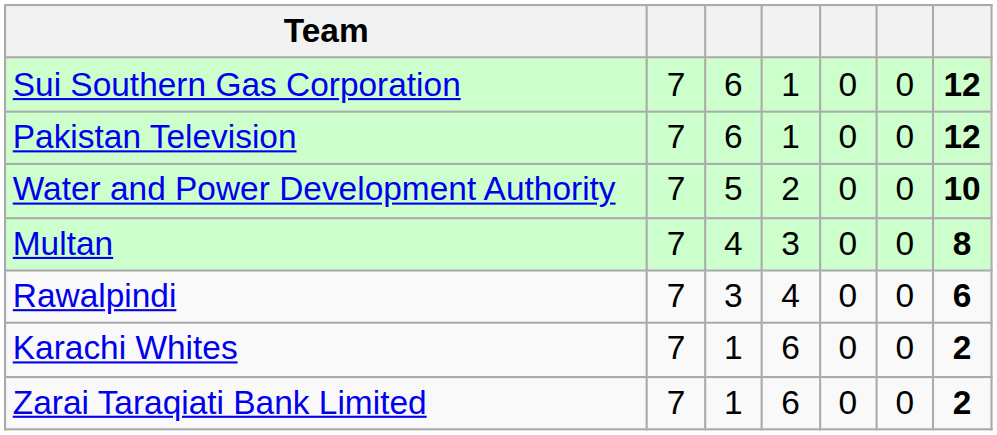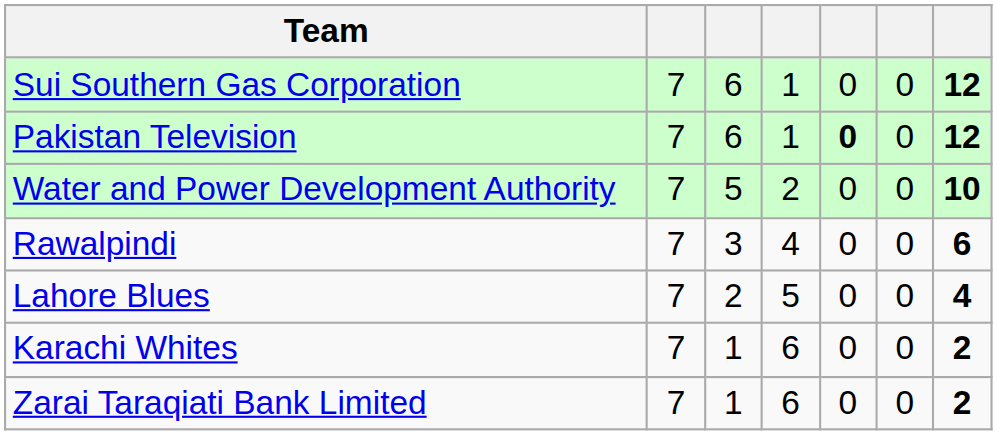Pakistan Television | column 5: normal -> bold
- row: Multan | 7 | 4 | 3 | 0 | 0 | 8
+ row: Lahore Blues | 7 | 2 | 5 | 0 | 0 | 4
